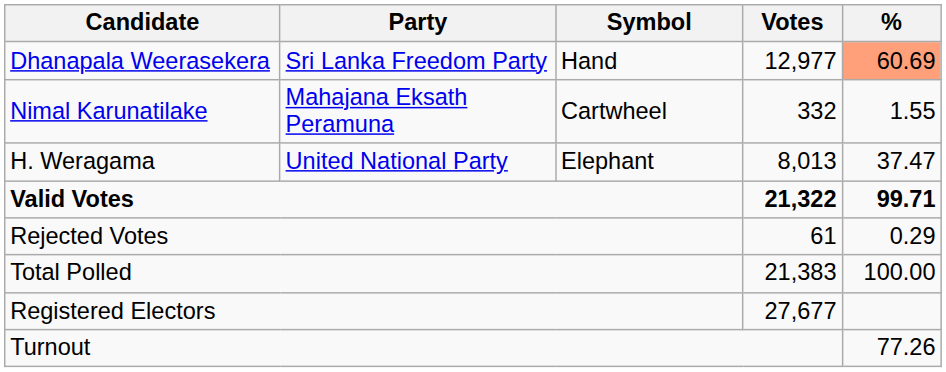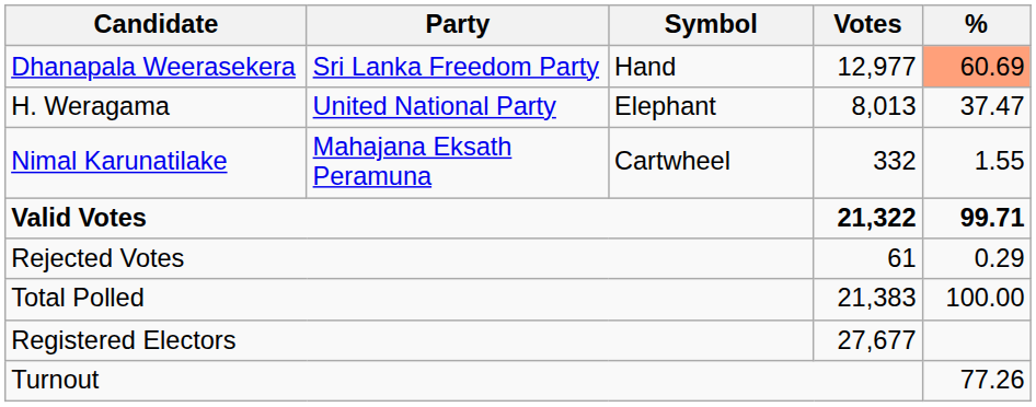rows swapped: H. Weragama <-> Nimal Karunatilake
